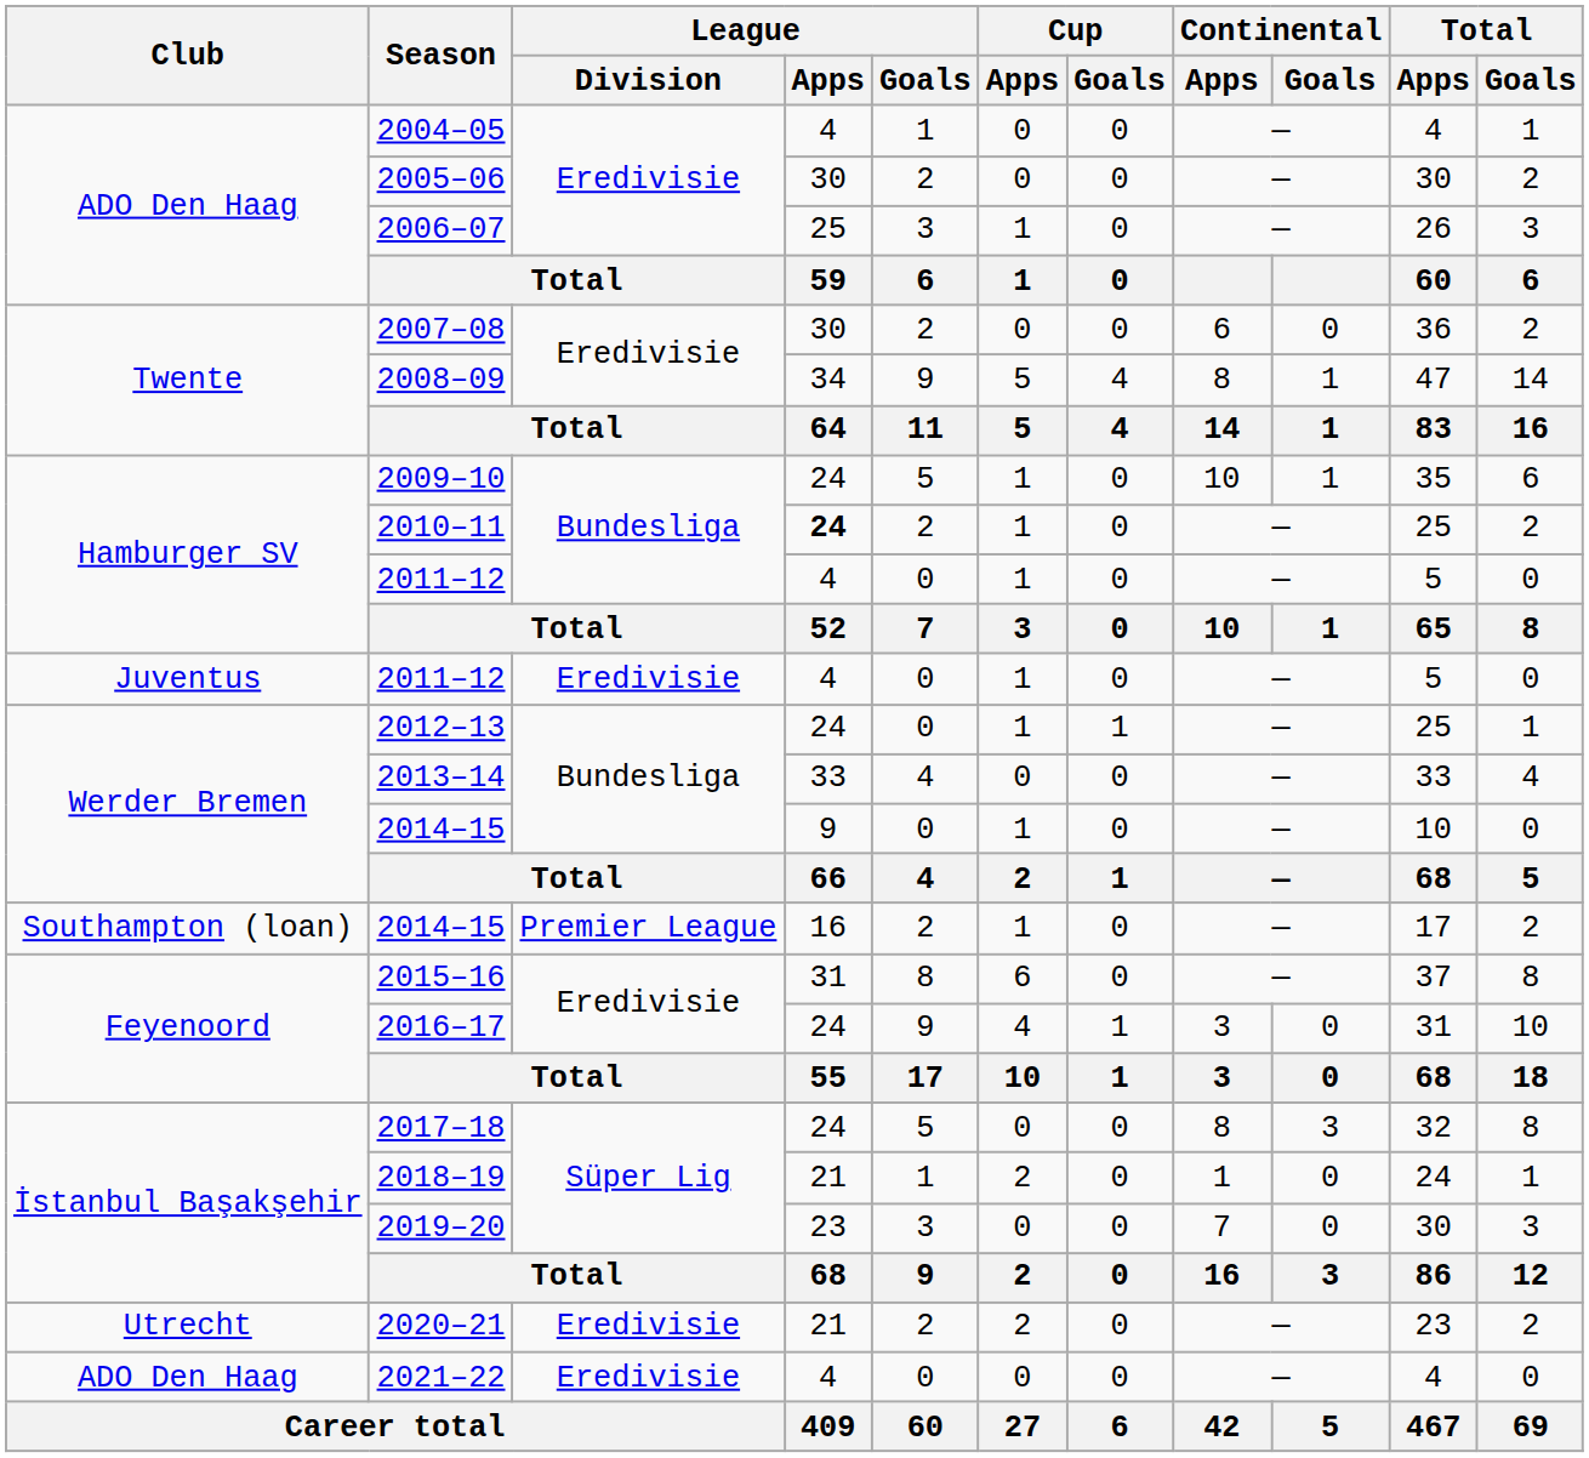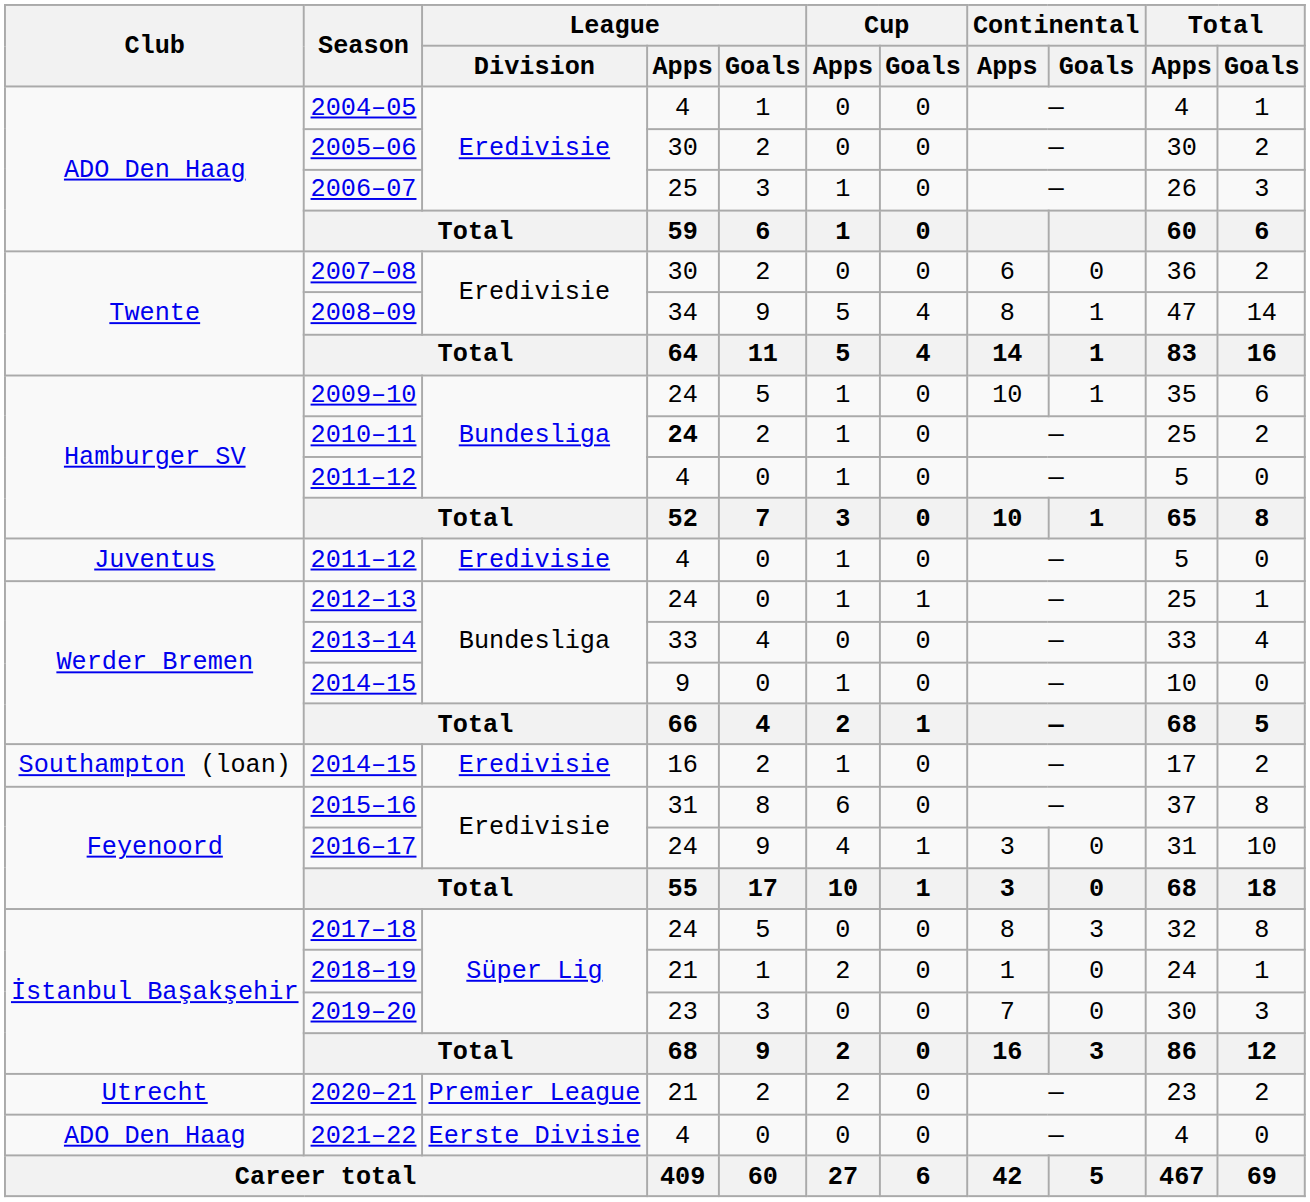Southampton (loan) / 2014–15 | League / Division: Premier League -> Eredivisie
2020–21 | League / Division: Eredivisie -> Premier League
2021–22 | League / Division: Eredivisie -> Eerste Divisie
